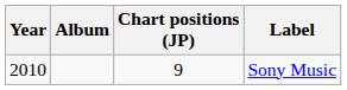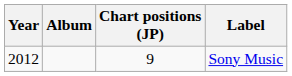Sony Music | Year: 2010 -> 2012
